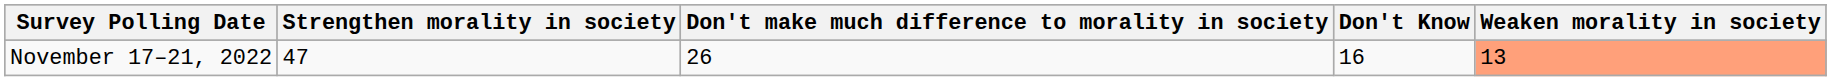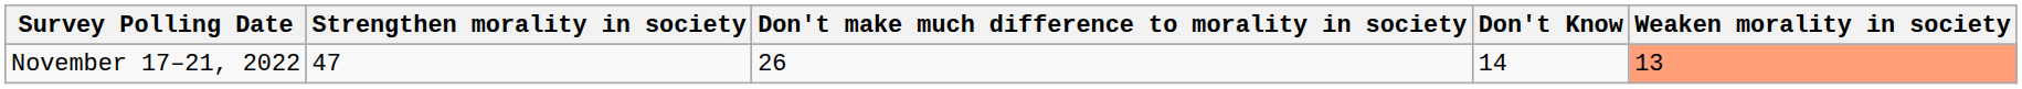November 17–21, 2022 | Don't Know: 16 -> 14
